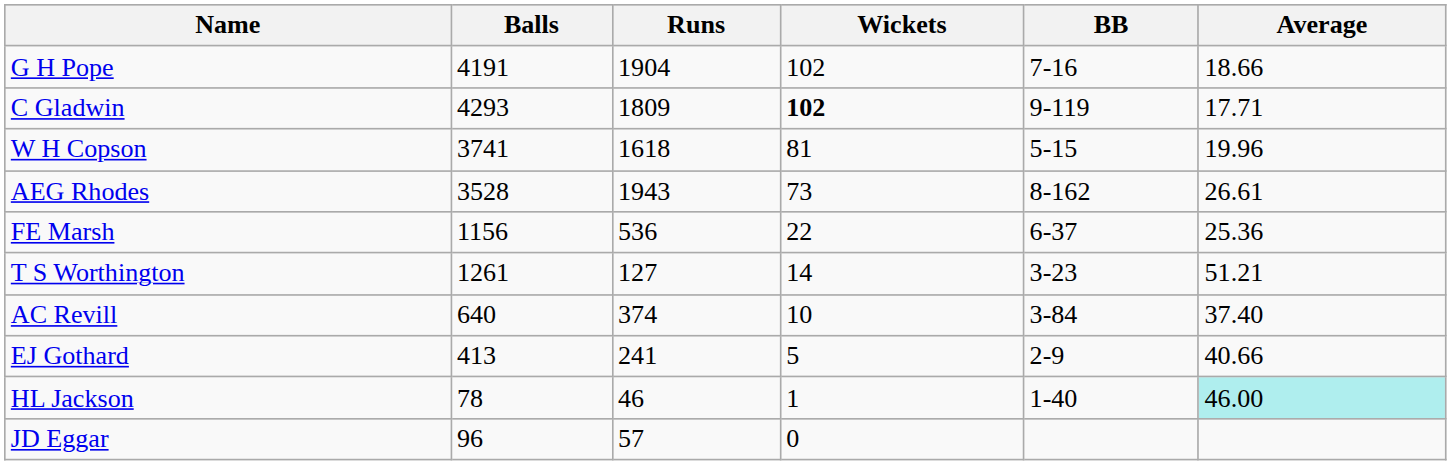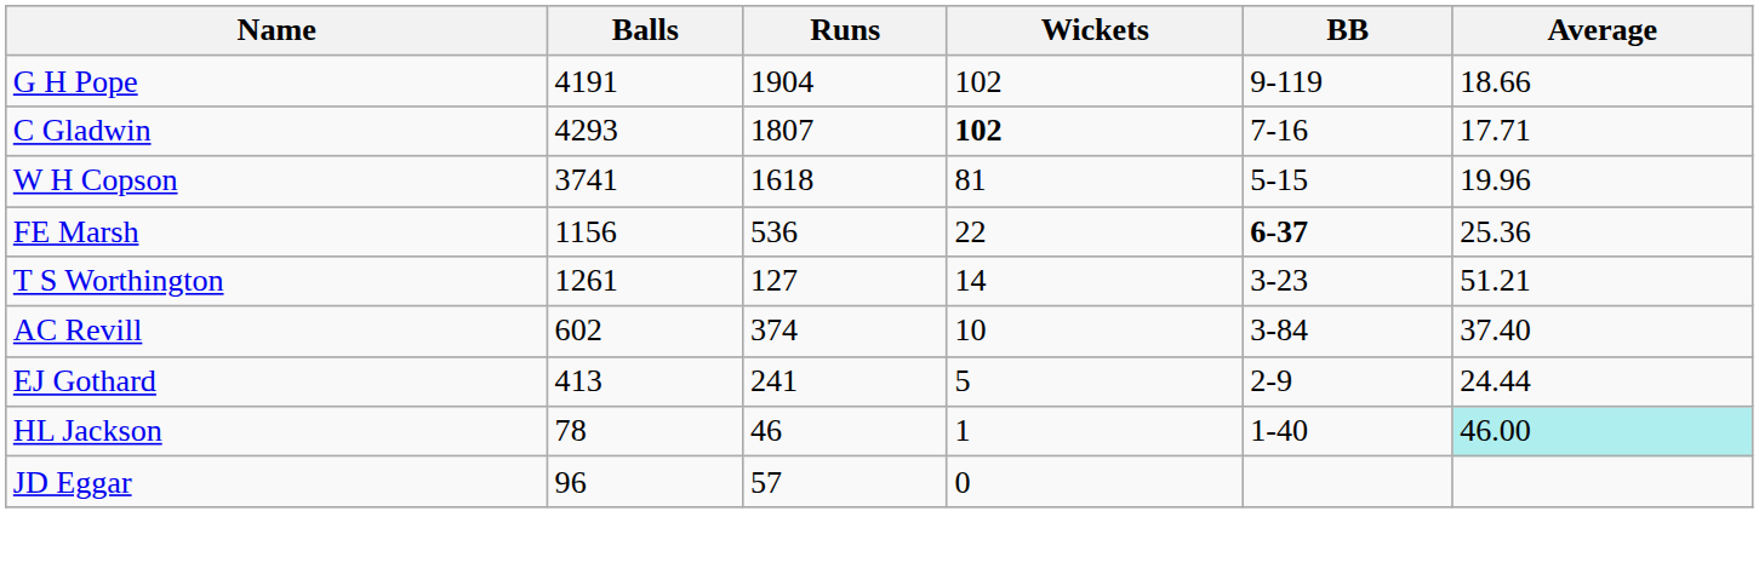G H Pope | BB: 7-16 -> 9-119
C Gladwin | Runs: 1809 -> 1807
C Gladwin | BB: 9-119 -> 7-16
- row: AEG Rhodes | 3528 | 1943 | 73 | 8-162 | 26.61
FE Marsh | BB: normal -> bold
AC Revill | Balls: 640 -> 602
EJ Gothard | Average: 40.66 -> 24.44
